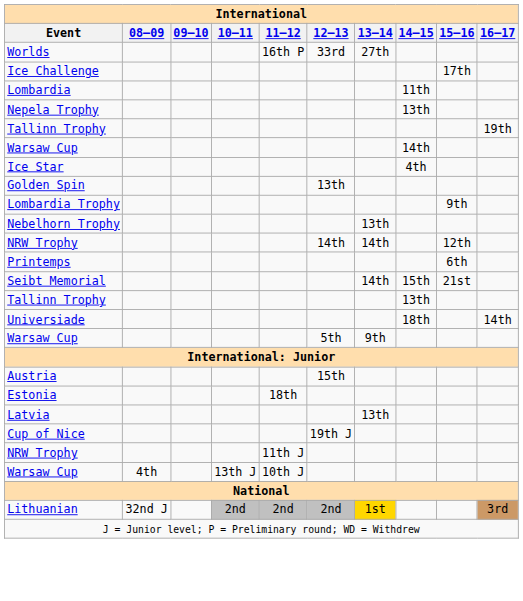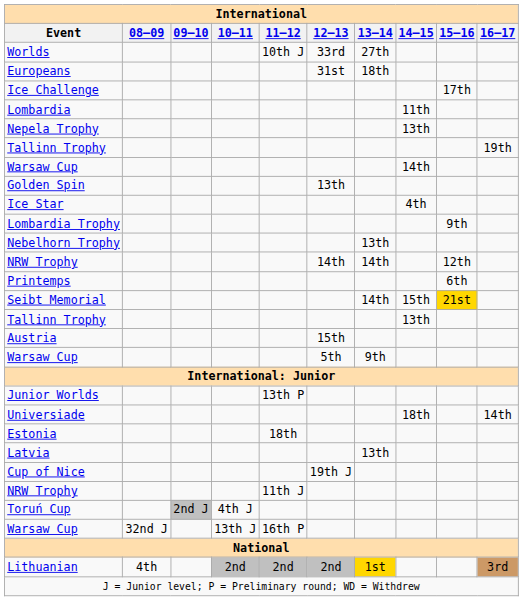Worlds | 11–12: 16th P -> 10th J
+ row: Europeans | 31st | 18th
rows swapped: Golden Spin <-> Ice Star
Seibt Memorial | 15–16: no background -> gold background
rows swapped: Universiade <-> Austria
+ row: Junior Worlds | 13th P
+ row: Toruń Cup | 2nd J | 4th J
Warsaw Cup / 13th J | 08–09: 4th -> 32nd J
Warsaw Cup / 13th J | 11–12: 10th J -> 16th P
Lithuanian | 08–09: 32nd J -> 4th
